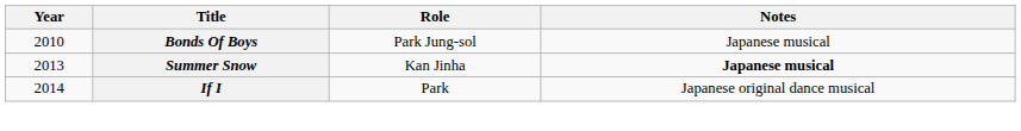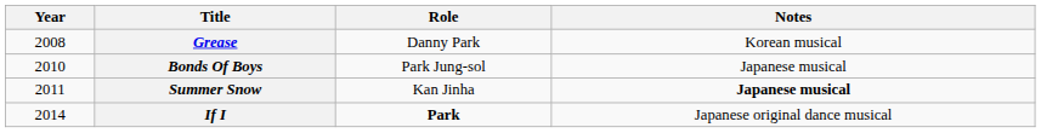+ row: 2008 | Grease | Danny Park | Korean musical
Summer Snow | Year: 2013 -> 2011
If I | Role: normal -> bold
